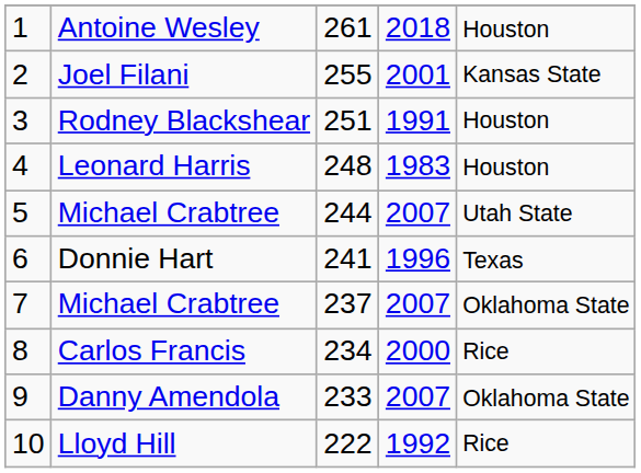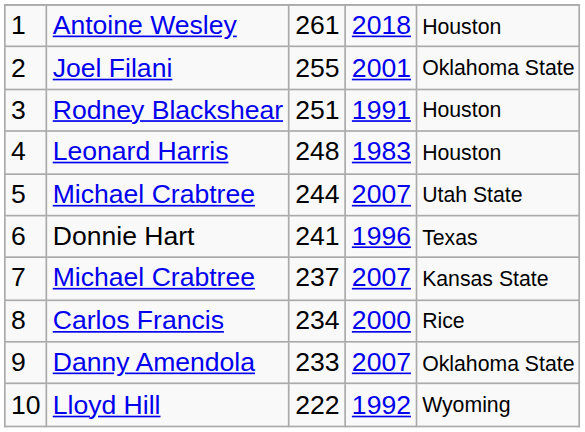Joel Filani | column 5: Kansas State -> Oklahoma State
7 / Michael Crabtree | column 5: Oklahoma State -> Kansas State
Lloyd Hill | column 5: Rice -> Wyoming
